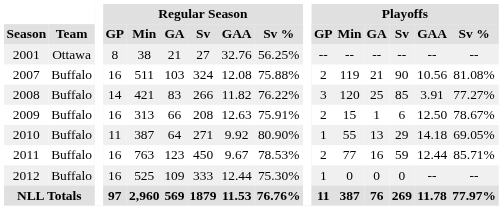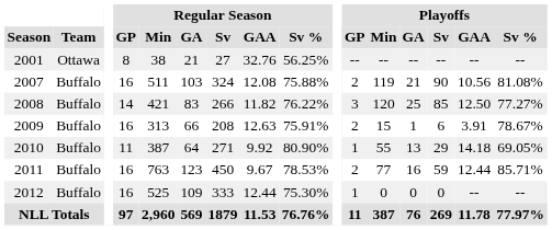2008 | Playoffs / GAA: 3.91 -> 12.50
2009 | Playoffs / GAA: 12.50 -> 3.91
